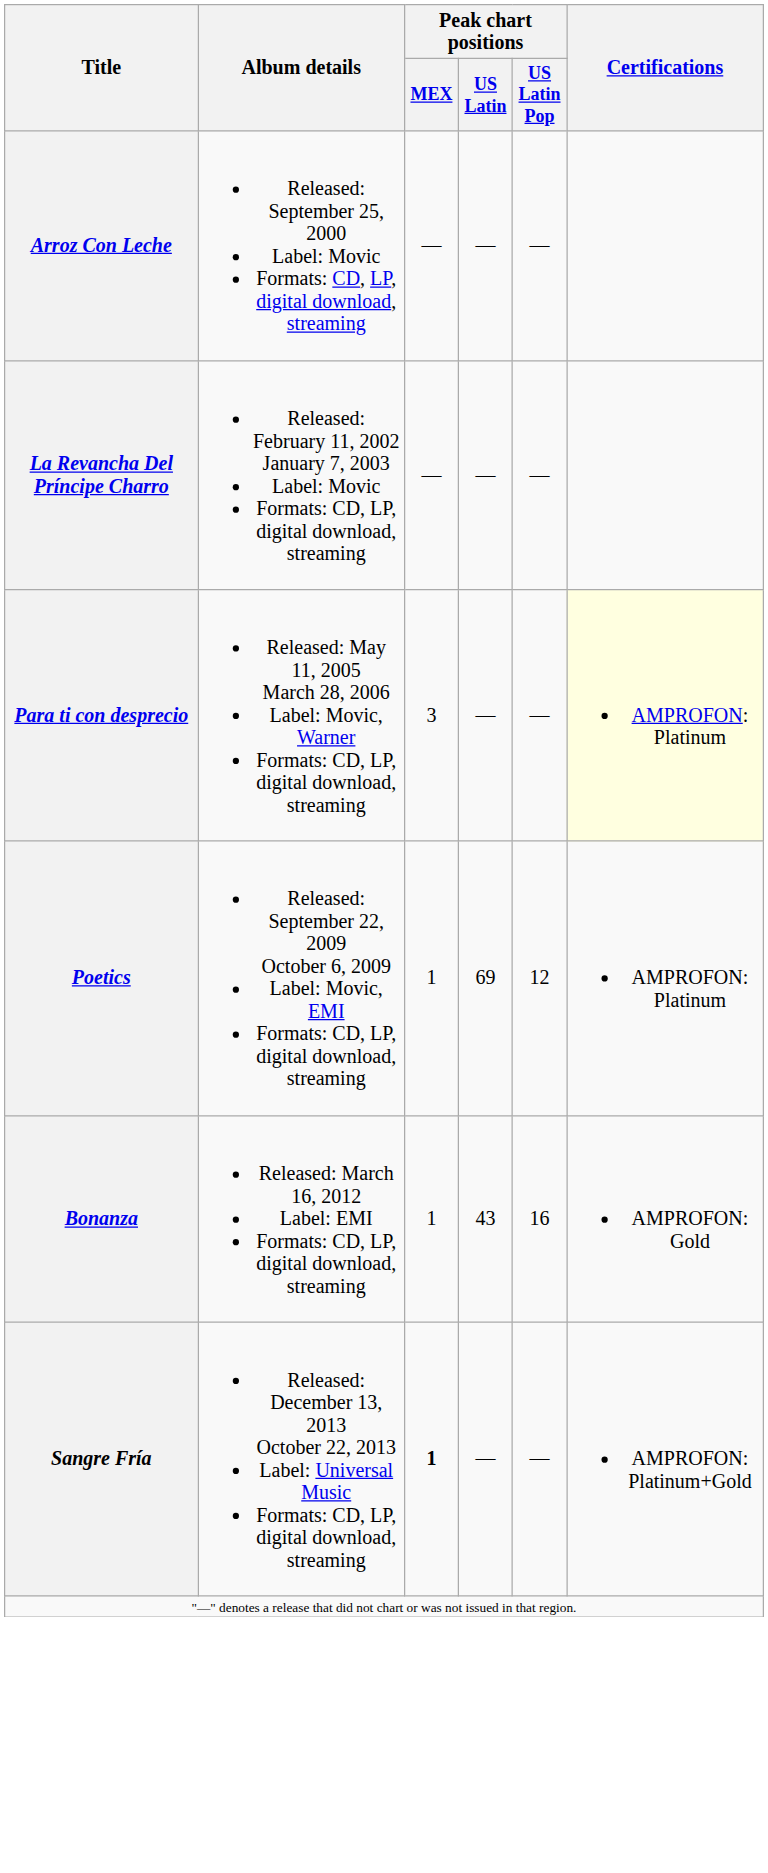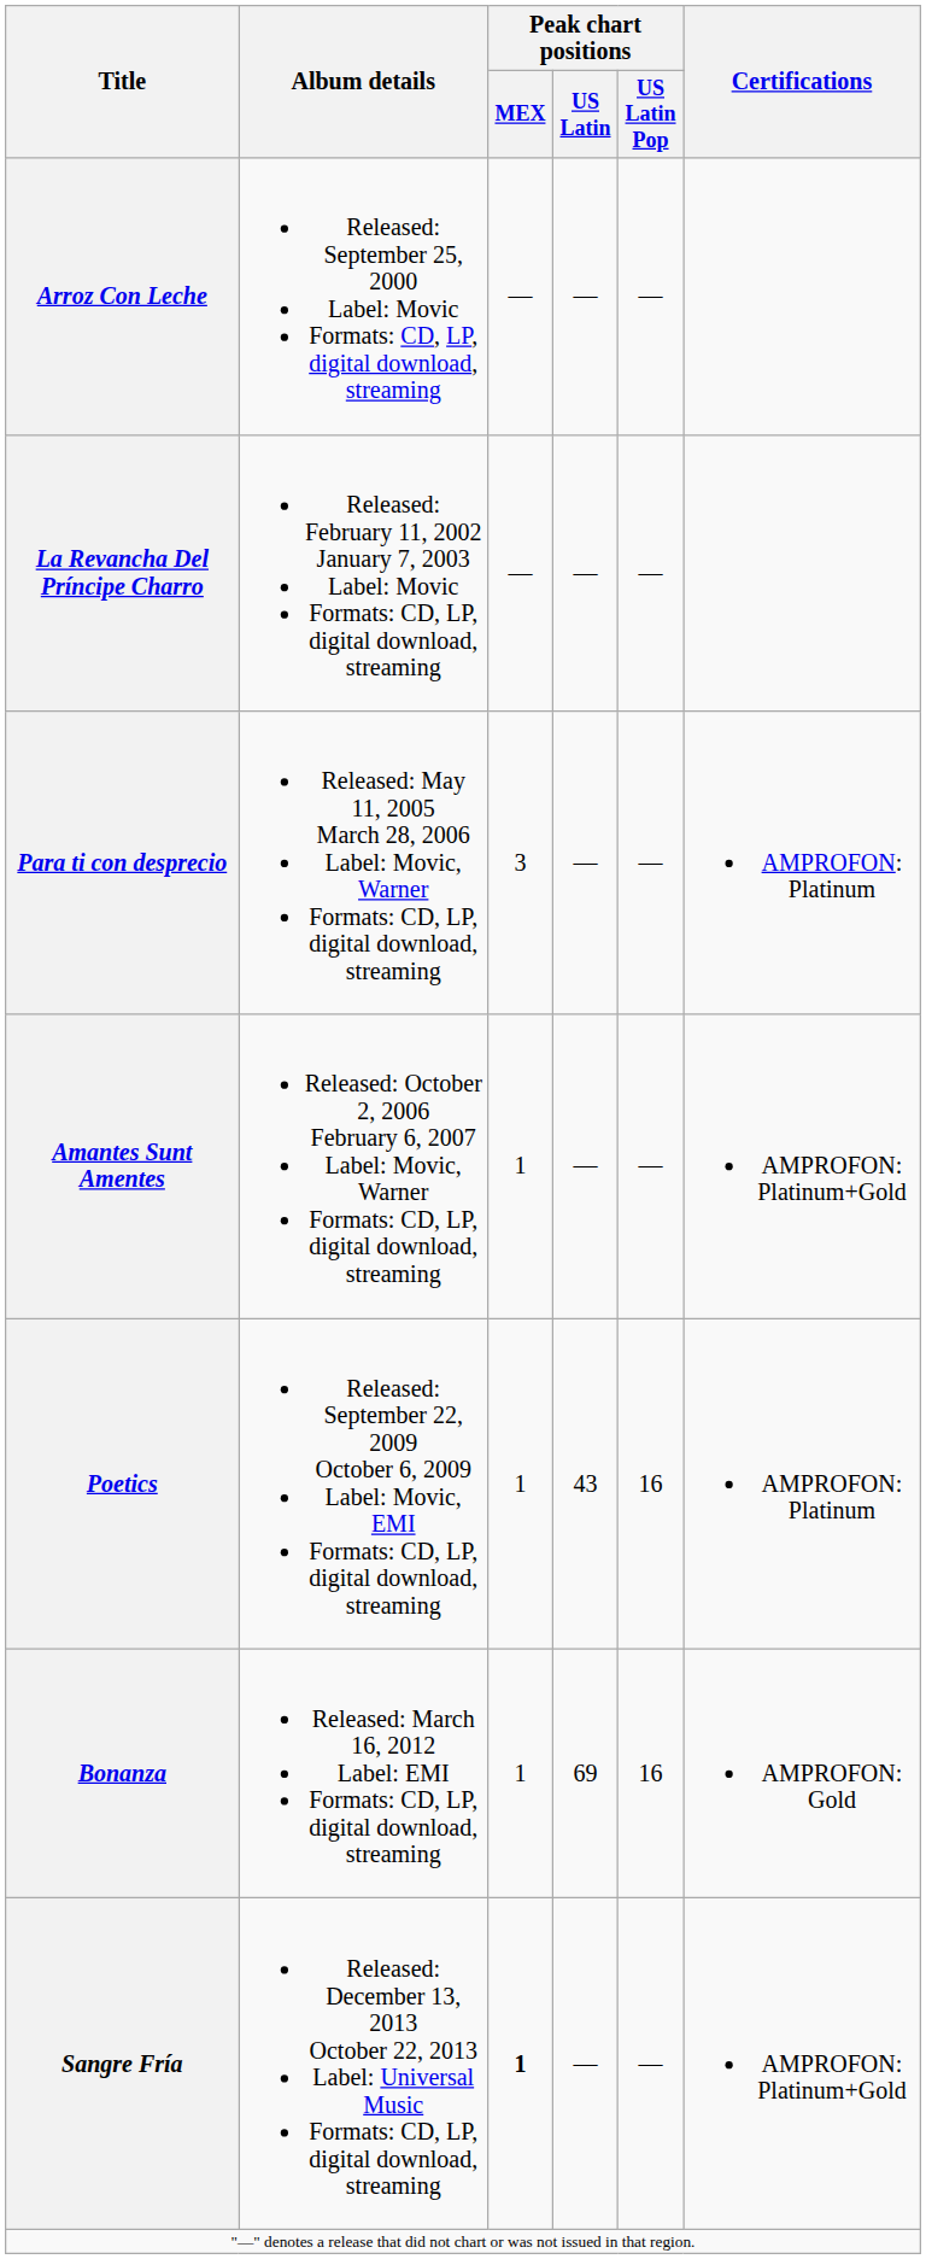Para ti con desprecio | Certifications: lightyellow background -> no background
+ row: Amantes Sunt Amentes | Released: October 2, 2006 February 6, 2007 Label: Movic, Warner Formats: CD, LP, digital download, streaming | 1 | — | — | AMPROFON: Platinum+Gold
Poetics | Peak chart positions / US Latin: 69 -> 43
Poetics | Peak chart positions / US Latin Pop: 12 -> 16
Bonanza | Peak chart positions / US Latin: 43 -> 69
